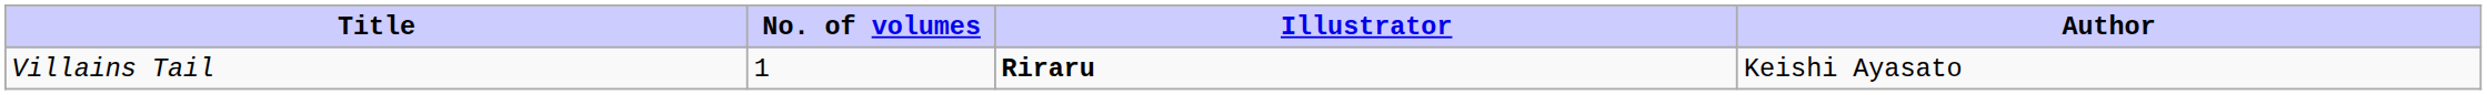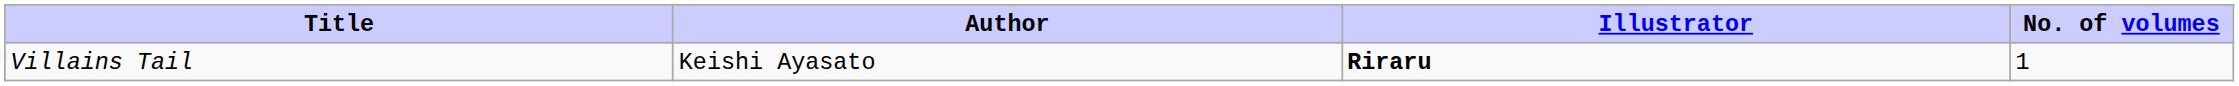columns swapped: Author <-> No. of volumes
